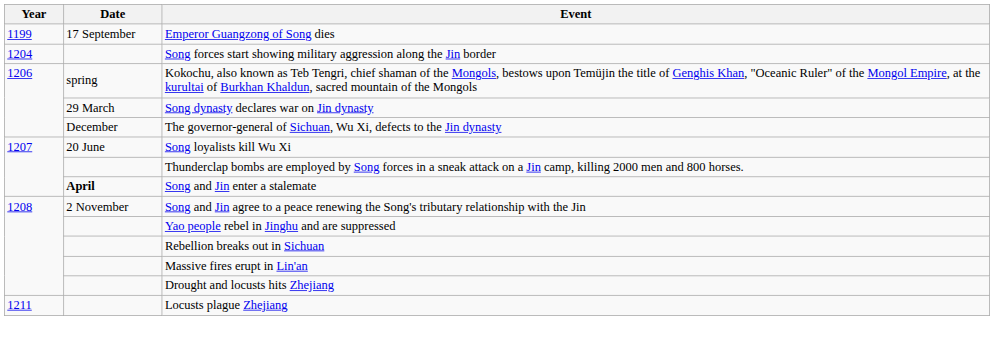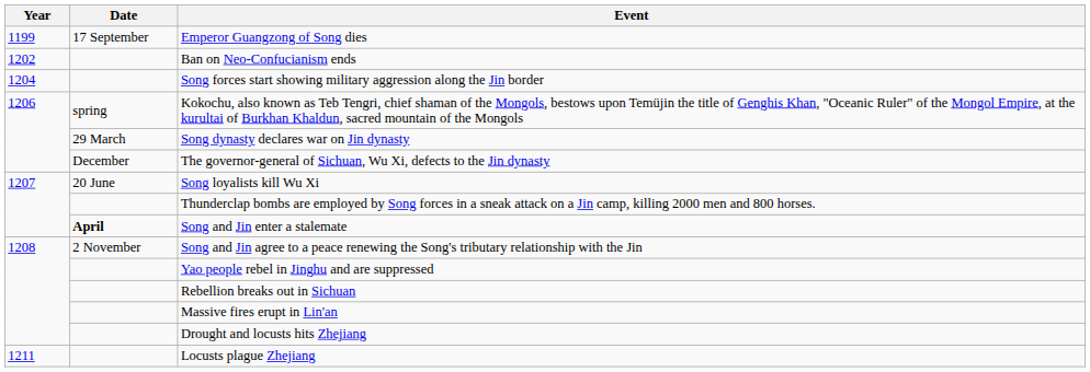+ row: 1202 | Ban on Neo-Confucianism ends
